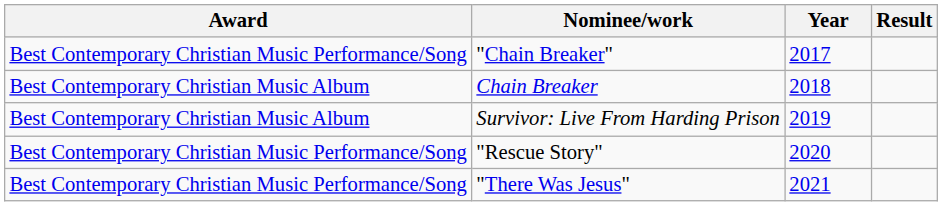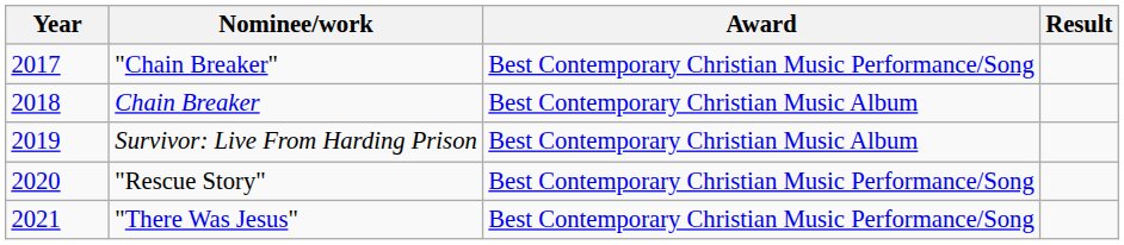columns swapped: Year <-> Award
